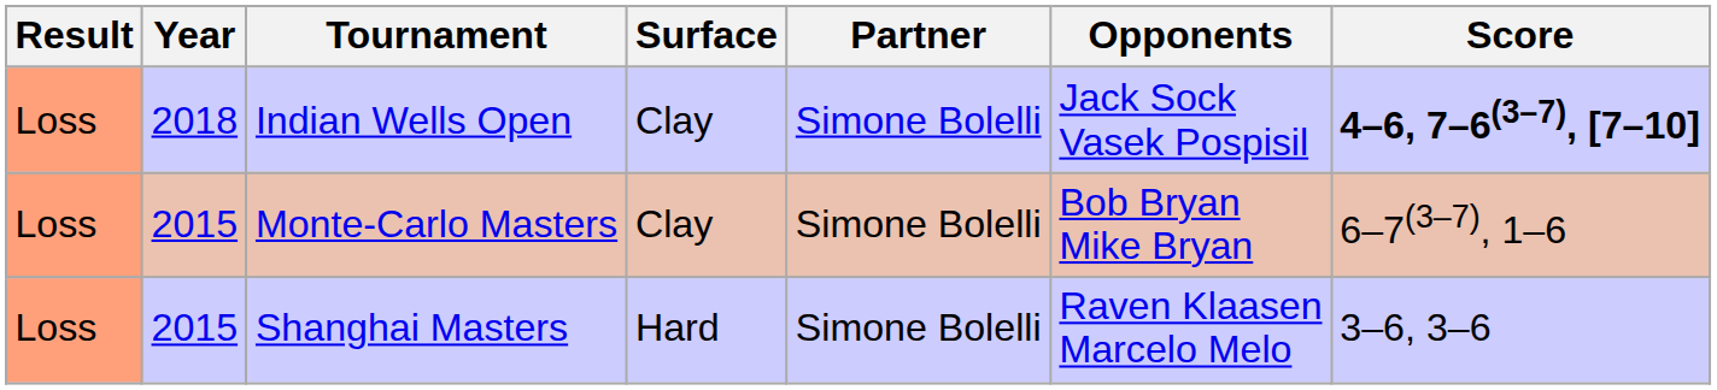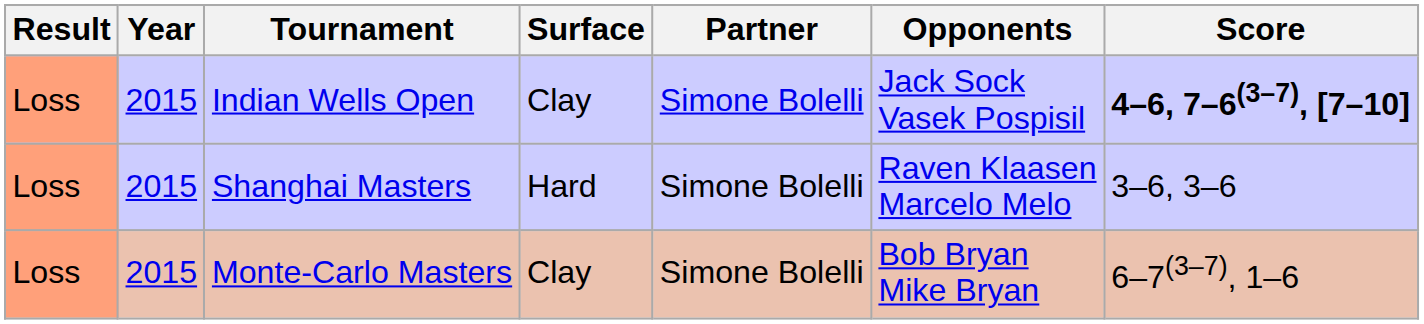Indian Wells Open | Year: 2018 -> 2015
rows swapped: Monte-Carlo Masters <-> Shanghai Masters
